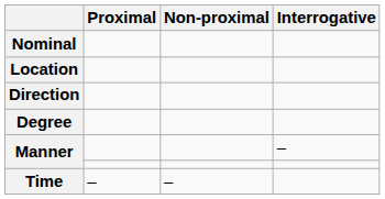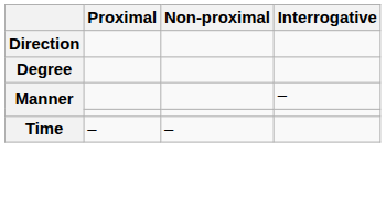- row: Nominal
- row: Location
